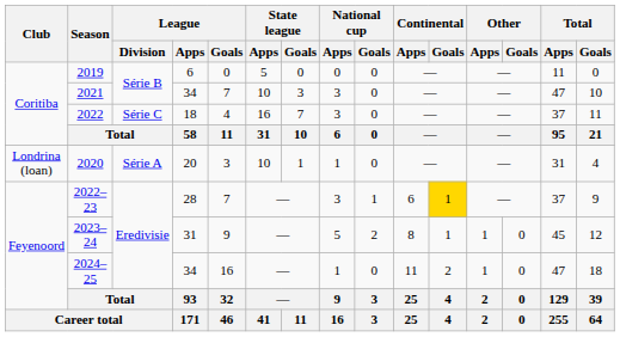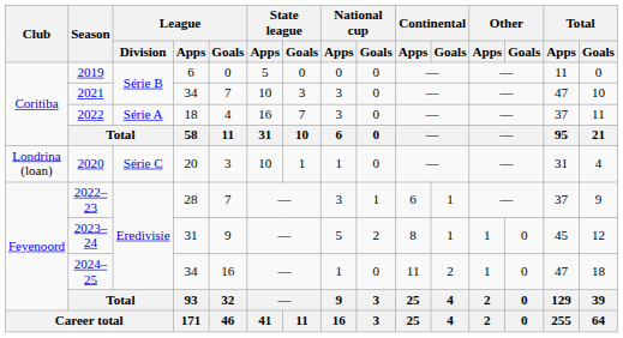2022 | League / Division: Série C -> Série A
2020 | League / Division: Série A -> Série C
2022–23 | Continental / Goals: gold background -> no background
